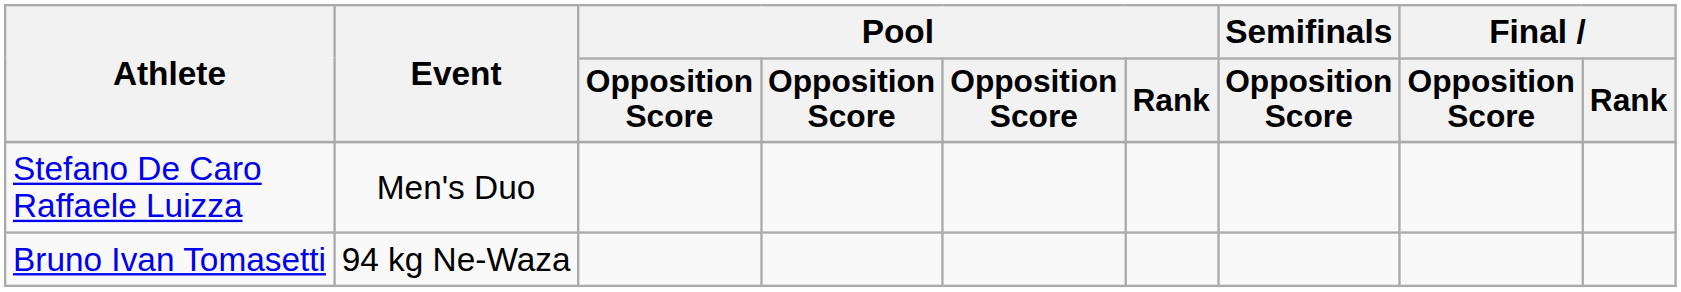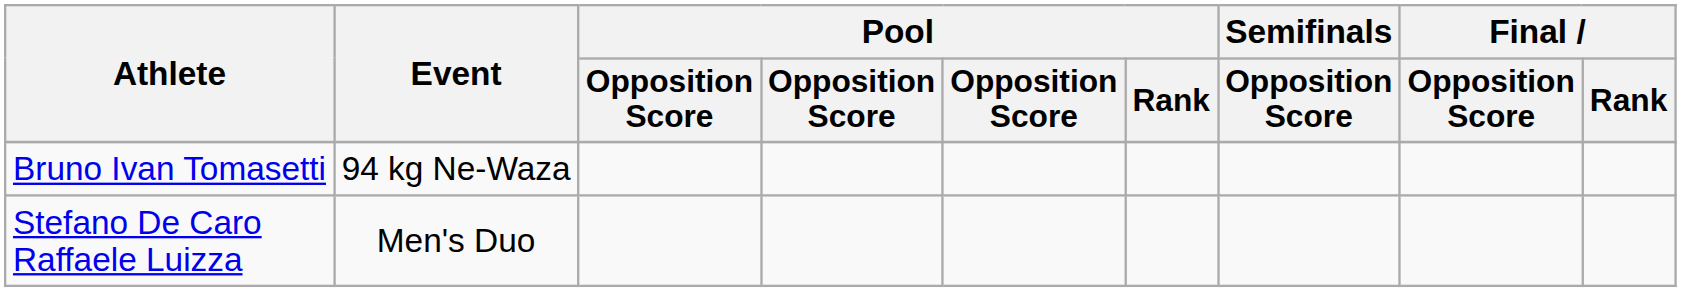rows swapped: Bruno Ivan Tomasetti <-> Stefano De Caro Raffaele Luizza
